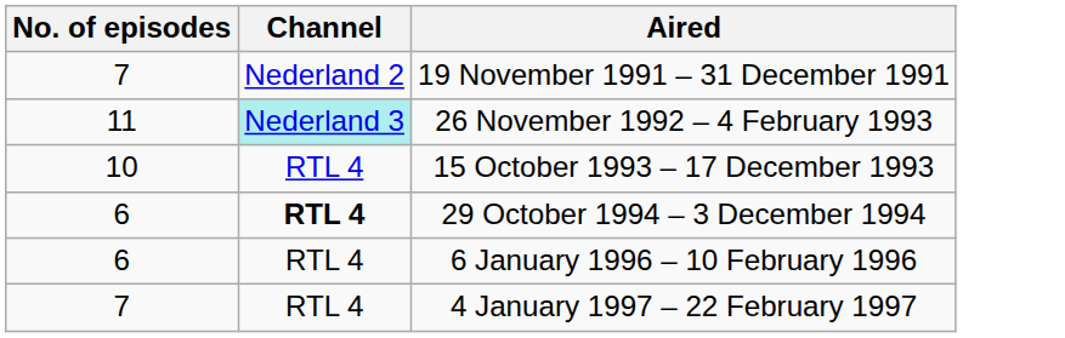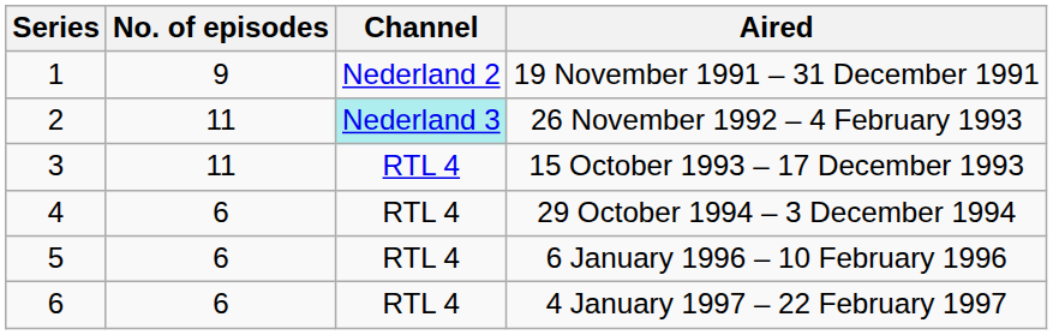+ column: Series | 1 | 2 | 3 | 4 | 5 | 6
19 November 1991 – 31 December 1991 | No. of episodes: 7 -> 9
15 October 1993 – 17 December 1993 | No. of episodes: 10 -> 11
29 October 1994 – 3 December 1994 | Channel: bold -> normal
4 January 1997 – 22 February 1997 | No. of episodes: 7 -> 6
